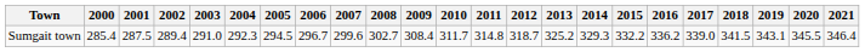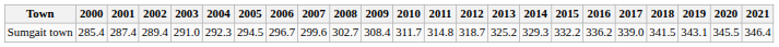Sumgait town | 2001: 287.5 -> 287.4
